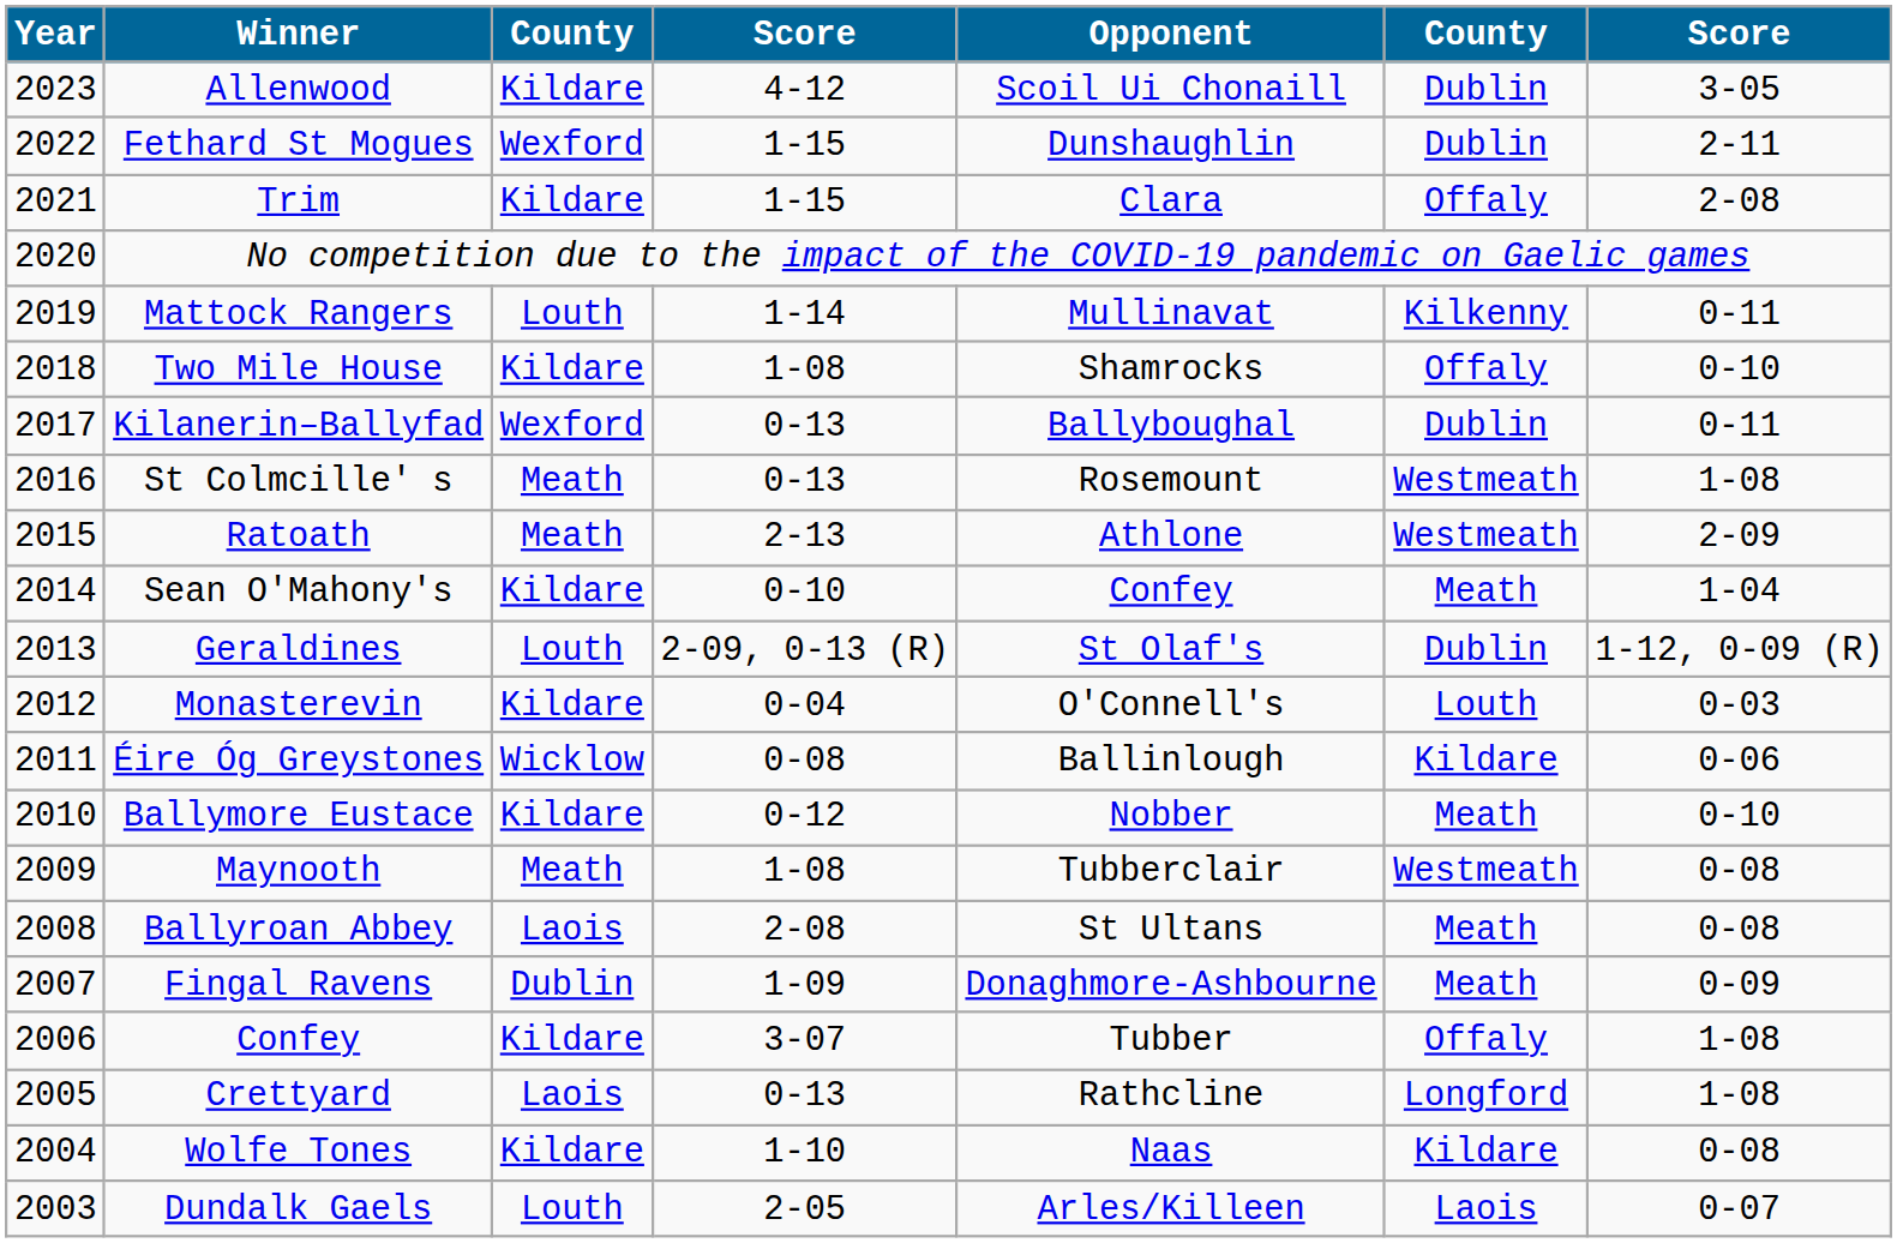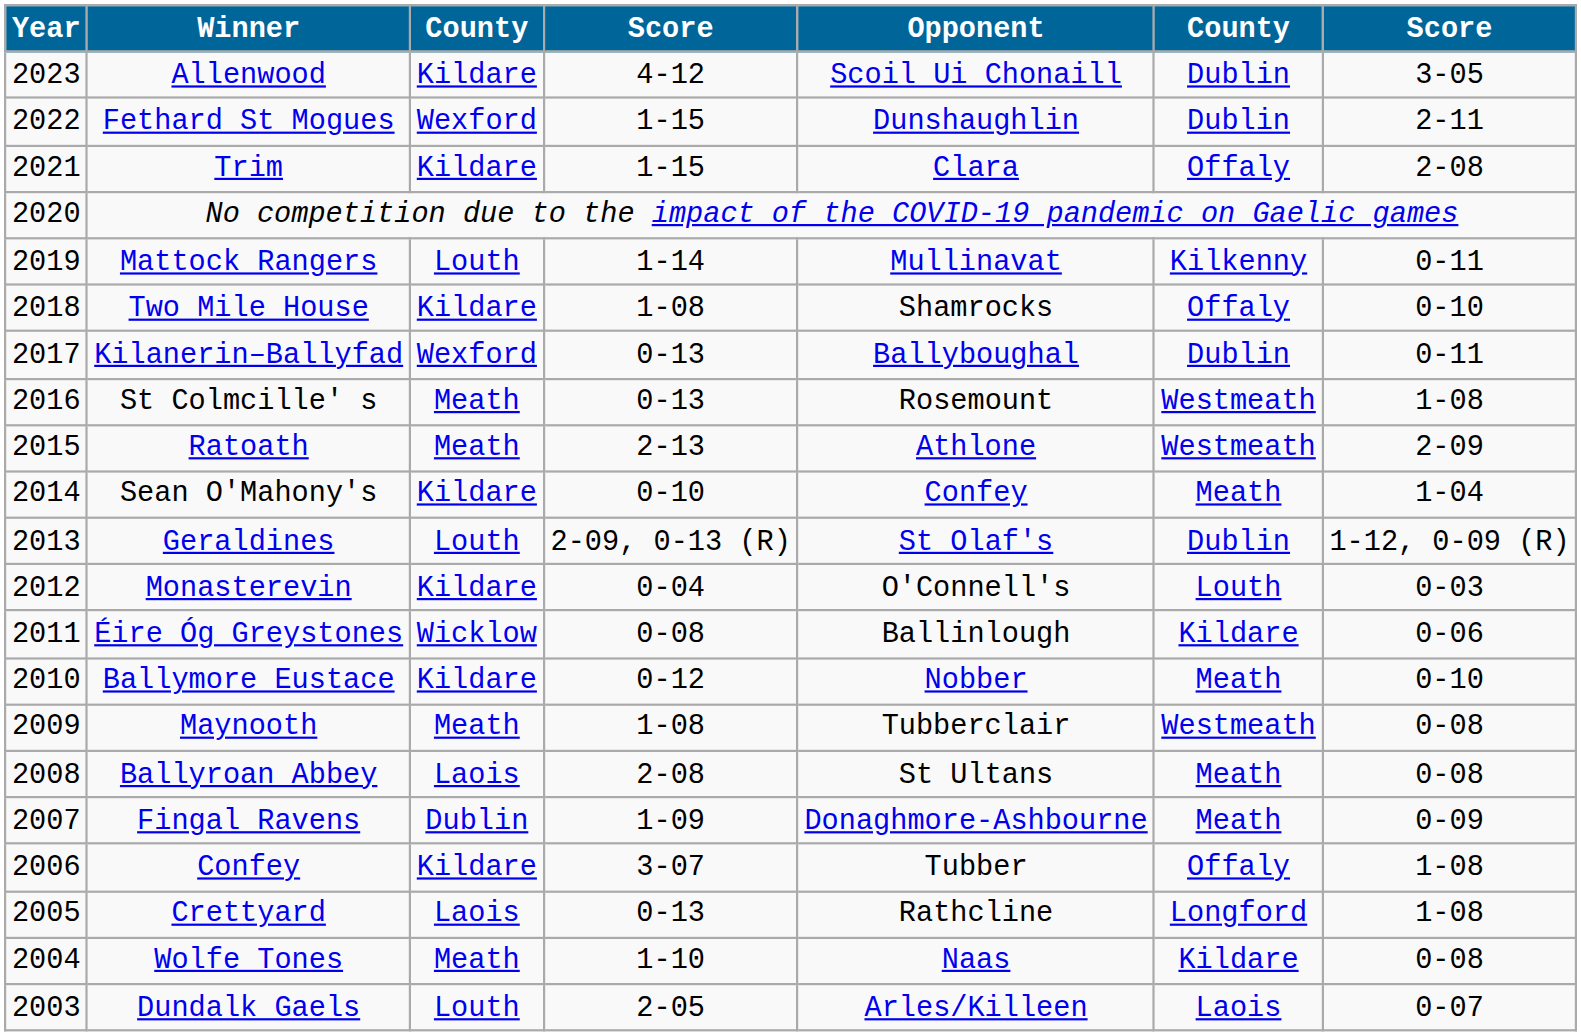Wolfe Tones | column 3: Kildare -> Meath
